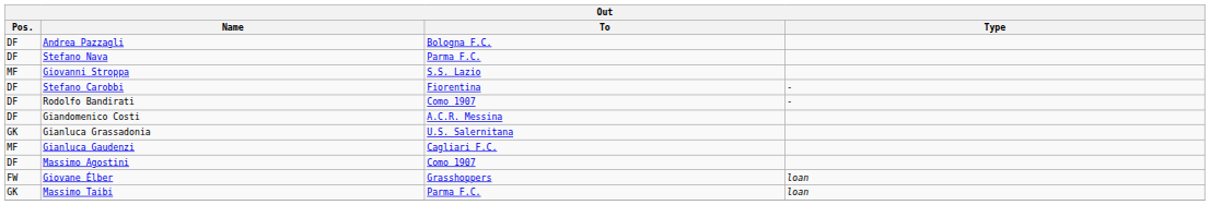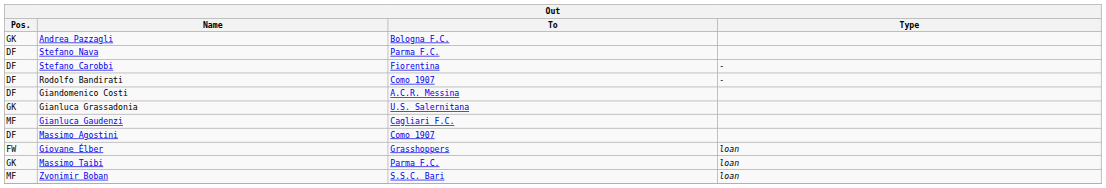Andrea Pazzagli | Pos.: DF -> GK
- row: MF | Giovanni Stroppa | S.S. Lazio
+ row: MF | Zvonimir Boban | S.S.C. Bari | loan
